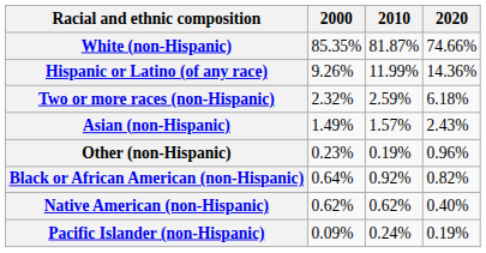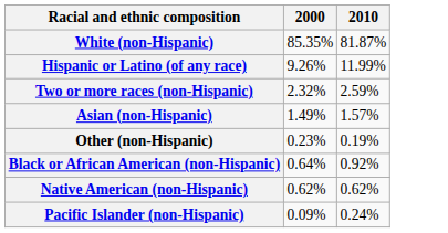- column: 2020 | 74.66% | 14.36% | 6.18% | 2.43% | 0.96% | 0.82% | 0.40% | 0.19%
